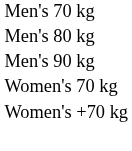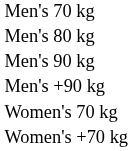+ row: Men's +90 kg
